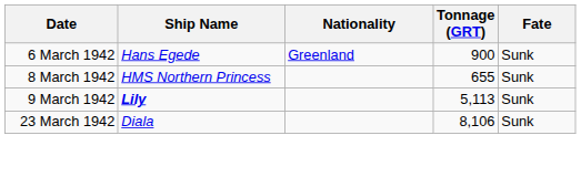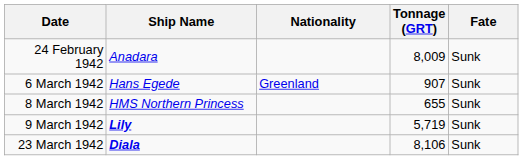+ row: 24 February 1942 | Anadara | 8,009 | Sunk
6 March 1942 | Tonnage (GRT): 900 -> 907
9 March 1942 | Tonnage (GRT): 5,113 -> 5,719
23 March 1942 | Ship Name: normal -> bold
